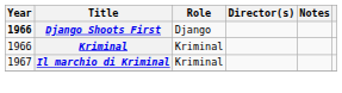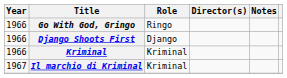+ row: 1966 | Go With God, Gringo | Ringo
Django Shoots First | Year: bold -> normal
